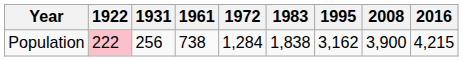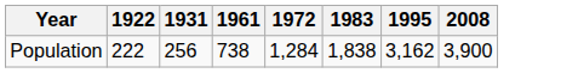- column: 2016 | 4,215
Population | 1922: pink background -> no background
